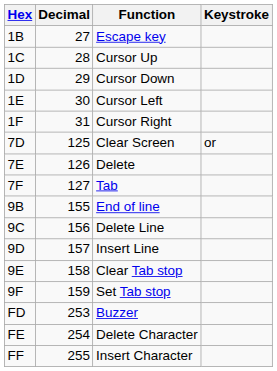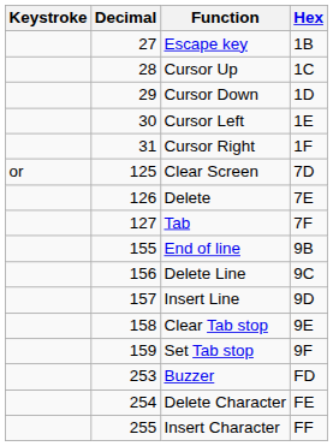columns swapped: Hex <-> Keystroke
